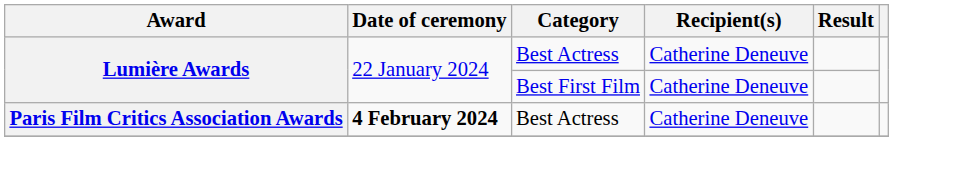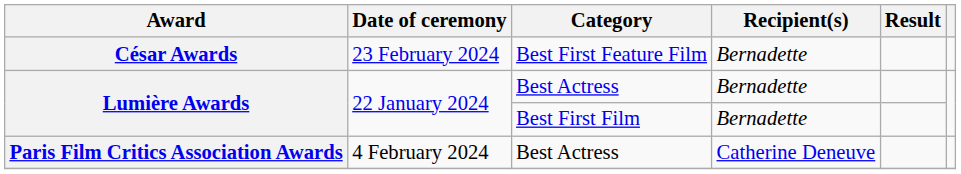+ row: César Awards | 23 February 2024 | Best First Feature Film | Bernadette
Lumière Awards / Best Actress | Recipient(s): Catherine Deneuve -> Bernadette
Lumière Awards / Best First Film | Recipient(s): Catherine Deneuve -> Bernadette
Paris Film Critics Association Awards | Date of ceremony: bold -> normal
